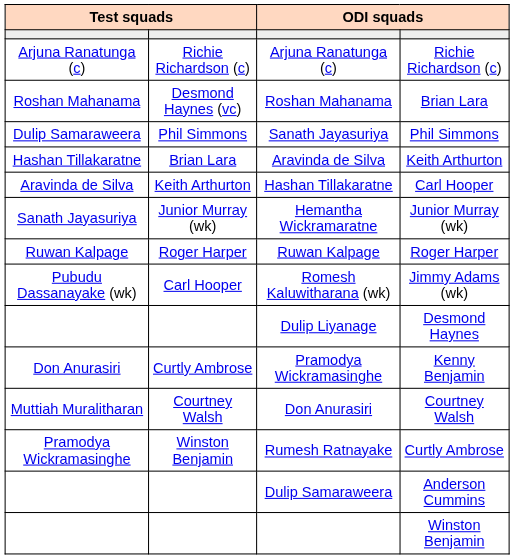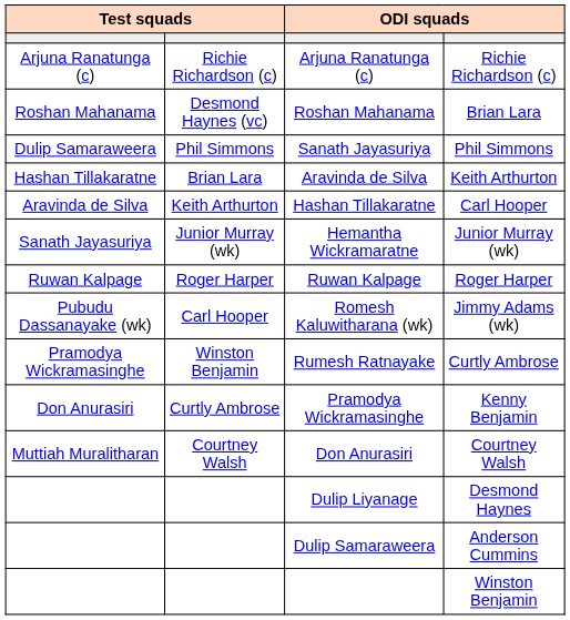rows swapped: Rumesh Ratnayake <-> Dulip Liyanage
